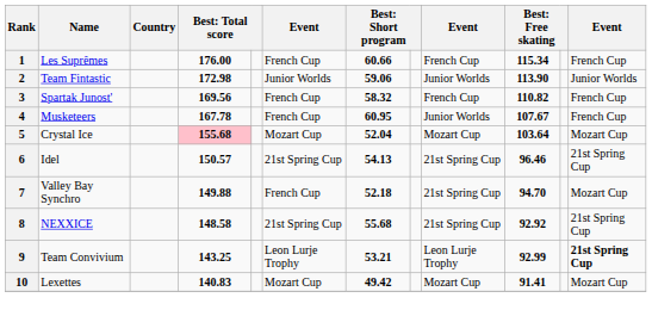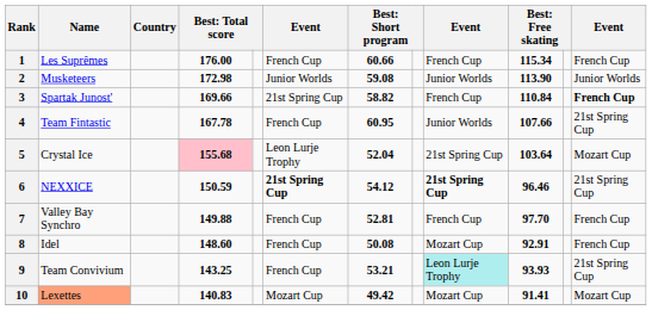2 | Name: Team Fintastic -> Musketeers
2 | column 7: 59.06 -> 59.08
3 | column 4: 169.56 -> 169.66
3 | column 6: French Cup -> 21st Spring Cup
3 | column 7: 58.32 -> 58.82
3 | column 10: 110.82 -> 110.84
3 | column 12: normal -> bold
4 | Name: Musketeers -> Team Fintastic
4 | column 10: 107.67 -> 107.66
4 | column 12: French Cup -> 21st Spring Cup
5 | column 6: Mozart Cup -> Leon Lurje Trophy
5 | column 9: Mozart Cup -> 21st Spring Cup
6 | Name: Idel -> NEXXICE
6 | column 4: 150.57 -> 150.59
6 | column 6: normal -> bold
6 | column 7: 54.13 -> 54.12
6 | column 9: normal -> bold
7 | column 7: 52.18 -> 52.81
7 | column 9: 21st Spring Cup -> French Cup
7 | column 10: 94.70 -> 97.70
7 | column 12: Mozart Cup -> French Cup
8 | Name: NEXXICE -> Idel
8 | column 4: 148.58 -> 148.60
8 | column 6: 21st Spring Cup -> French Cup
8 | column 7: 55.68 -> 50.08
8 | column 9: 21st Spring Cup -> Mozart Cup
8 | column 10: 92.92 -> 92.91
8 | column 12: 21st Spring Cup -> French Cup
9 | column 6: Leon Lurje Trophy -> French Cup
9 | column 9: no background -> paleturquoise background
9 | column 10: 92.99 -> 93.93
9 | column 12: bold -> normal
10 | Name: no background -> lightsalmon background
